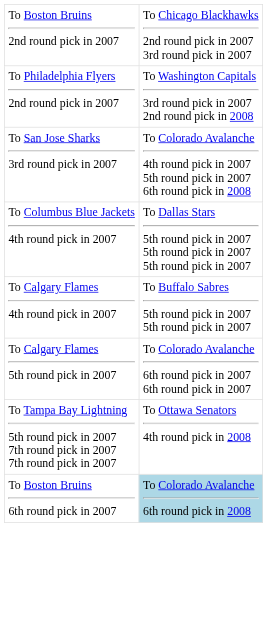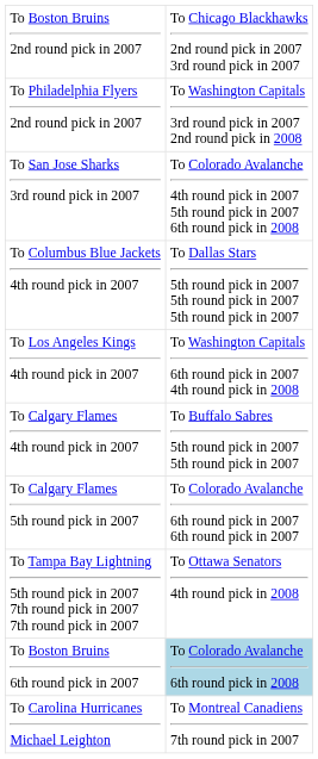+ row: To Los Angeles Kings 4th round pick in 2007 | To Washington Capitals 6th round pick in 2007 4th round pick in 2008
+ row: To Carolina Hurricanes Michael Leighton | To Montreal Canadiens 7th round pick in 2007
